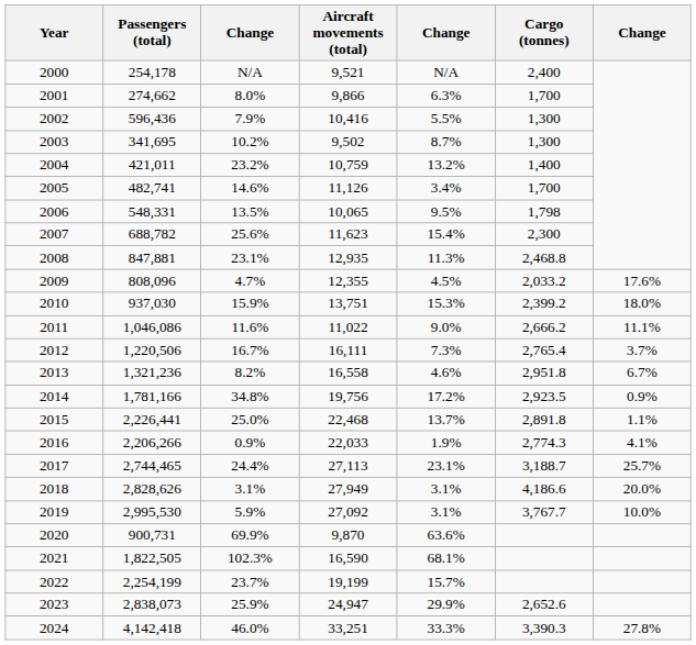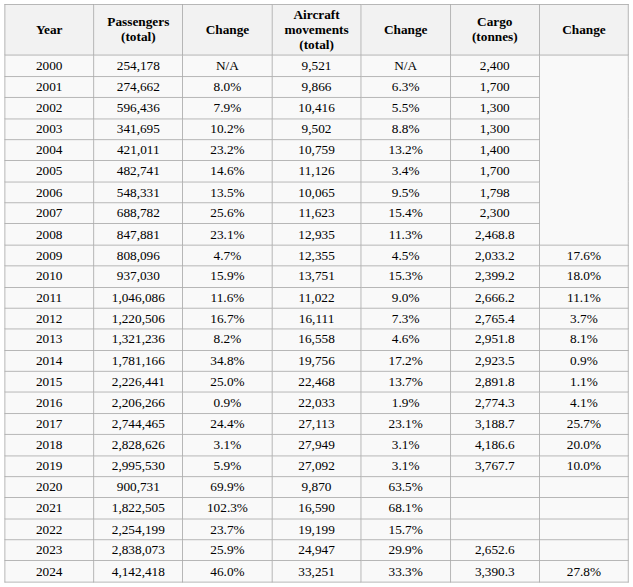2003 | column 5: 8.7% -> 8.8%
2013 | column 7: 6.7% -> 8.1%
2020 | column 5: 63.6% -> 63.5%
